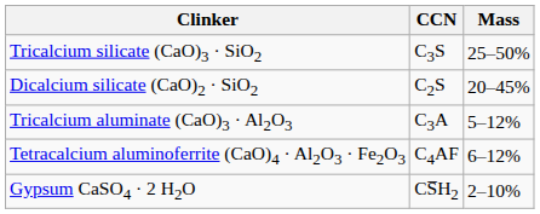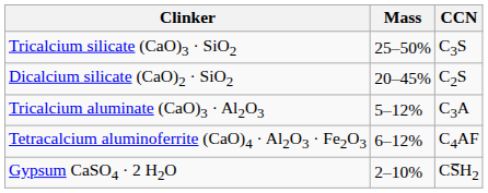columns swapped: CCN <-> Mass
